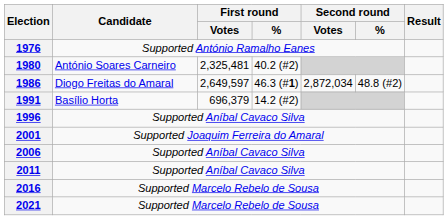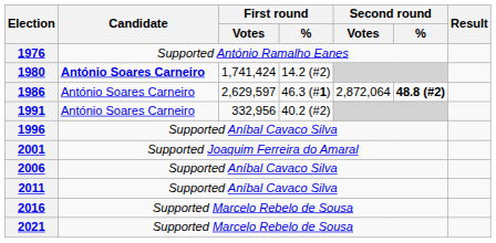1980 | Candidate: normal -> bold
1980 | First round / Votes: 2,325,481 -> 1,741,424
1980 | First round / %: 40.2 (#2) -> 14.2 (#2)
1986 | Candidate: Diogo Freitas do Amaral -> António Soares Carneiro
1986 | First round / Votes: 2,649,597 -> 2,629,597
1986 | Second round / Votes: 2,872,034 -> 2,872,064
1986 | Second round / %: normal -> bold
1991 | Candidate: Basílio Horta -> António Soares Carneiro
1991 | First round / Votes: 696,379 -> 332,956
1991 | First round / %: 14.2 (#2) -> 40.2 (#2)
